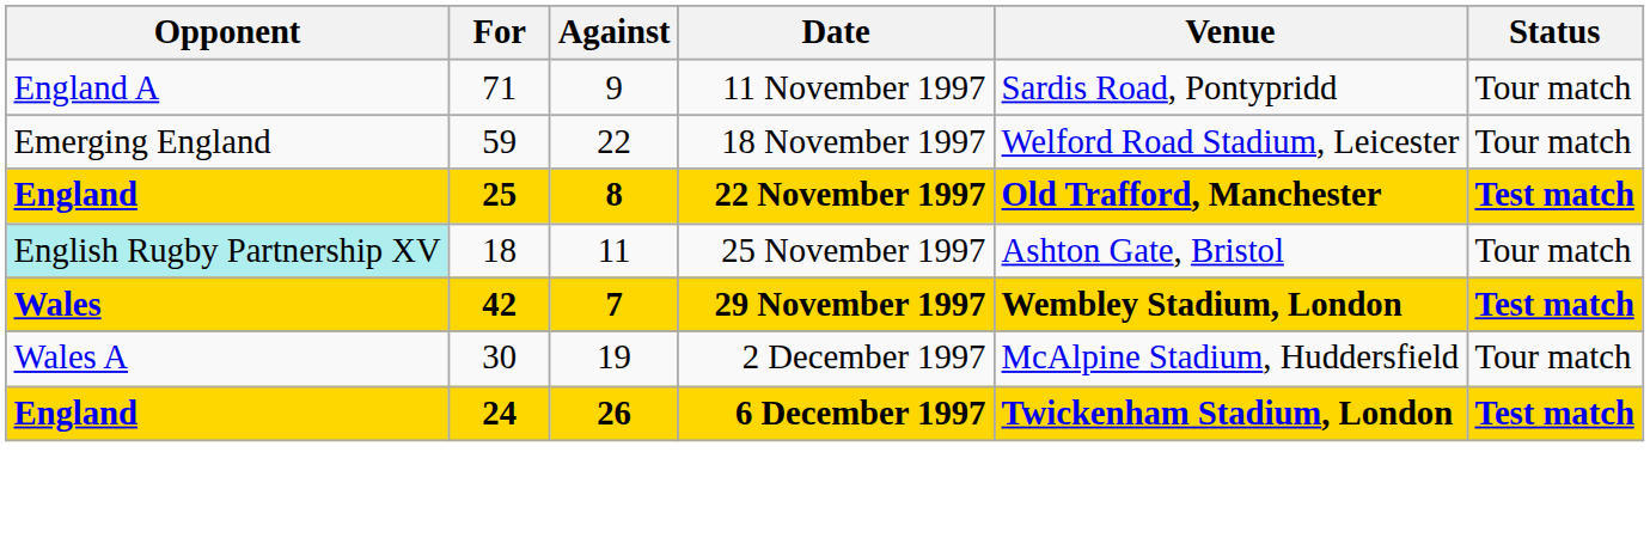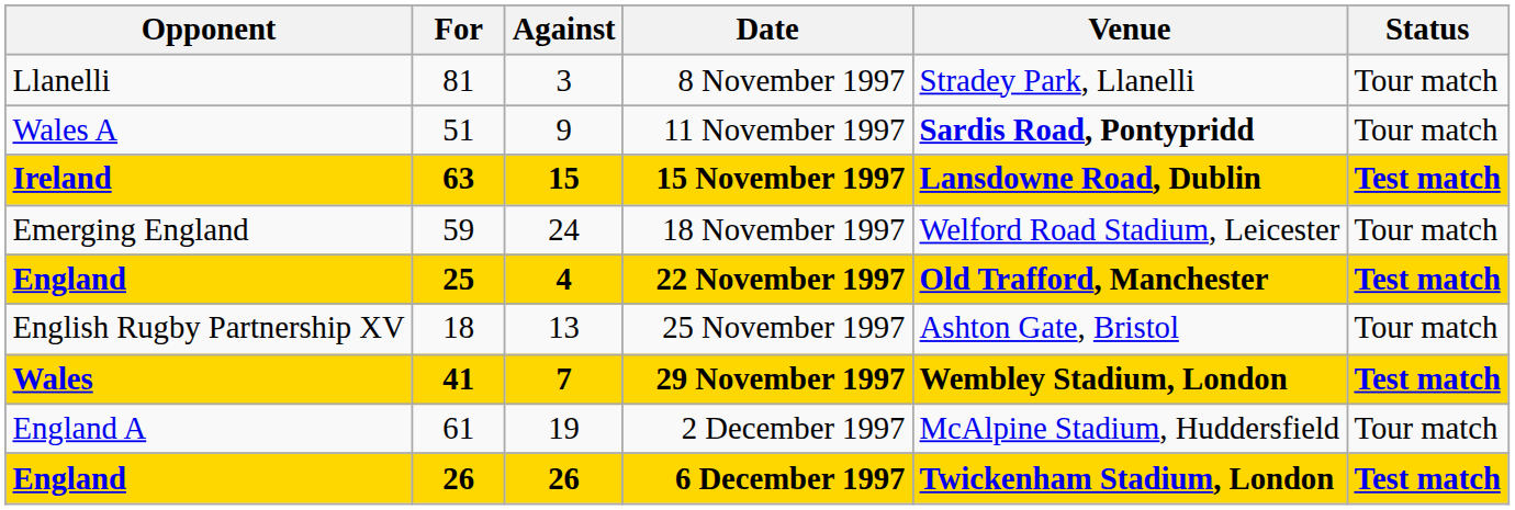+ row: Llanelli | 81 | 3 | 8 November 1997 | Stradey Park, Llanelli | Tour match
11 November 1997 | Opponent: England A -> Wales A
11 November 1997 | For: 71 -> 51
11 November 1997 | Venue: normal -> bold
+ row: Ireland | 63 | 15 | 15 November 1997 | Lansdowne Road, Dublin | Test match
18 November 1997 | Against: 22 -> 24
22 November 1997 | Against: 8 -> 4
25 November 1997 | Opponent: paleturquoise background -> no background
25 November 1997 | Against: 11 -> 13
29 November 1997 | For: 42 -> 41
2 December 1997 | Opponent: Wales A -> England A
2 December 1997 | For: 30 -> 61
6 December 1997 | For: 24 -> 26
